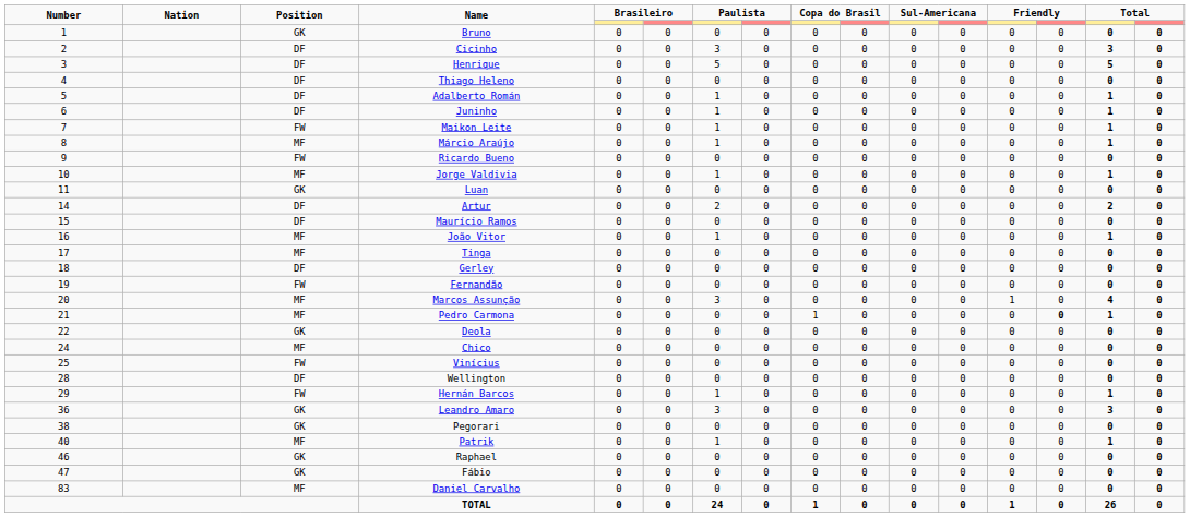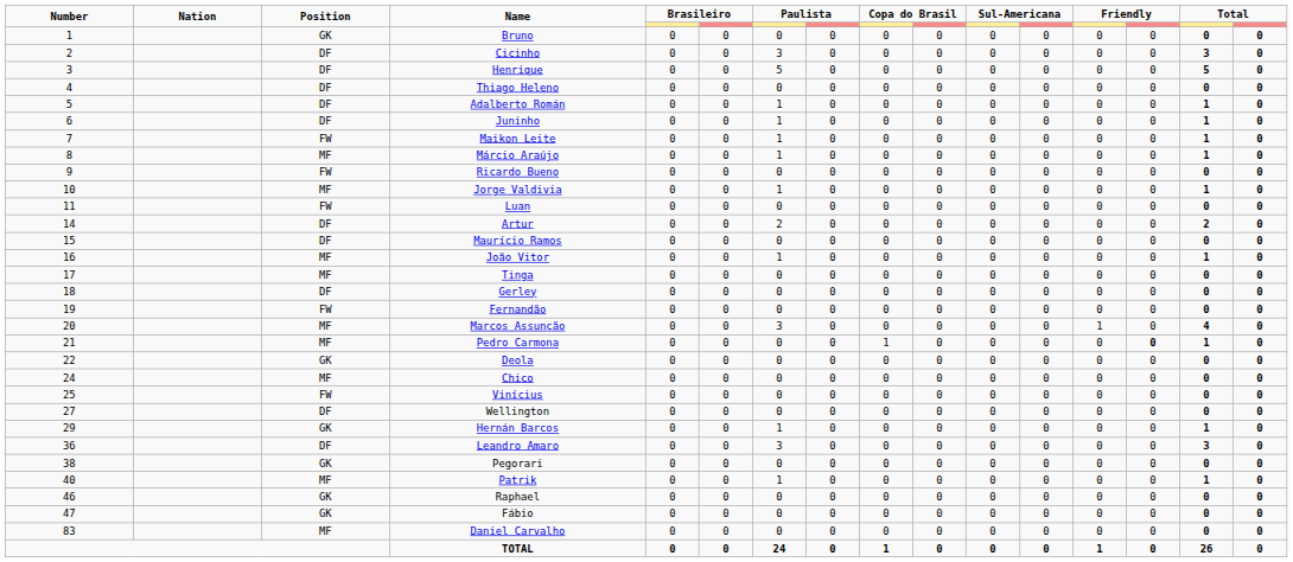Luan | Position: GK -> FW
Wellington | Number: 28 -> 27
Hernán Barcos | Position: FW -> GK
Leandro Amaro | Position: GK -> DF
